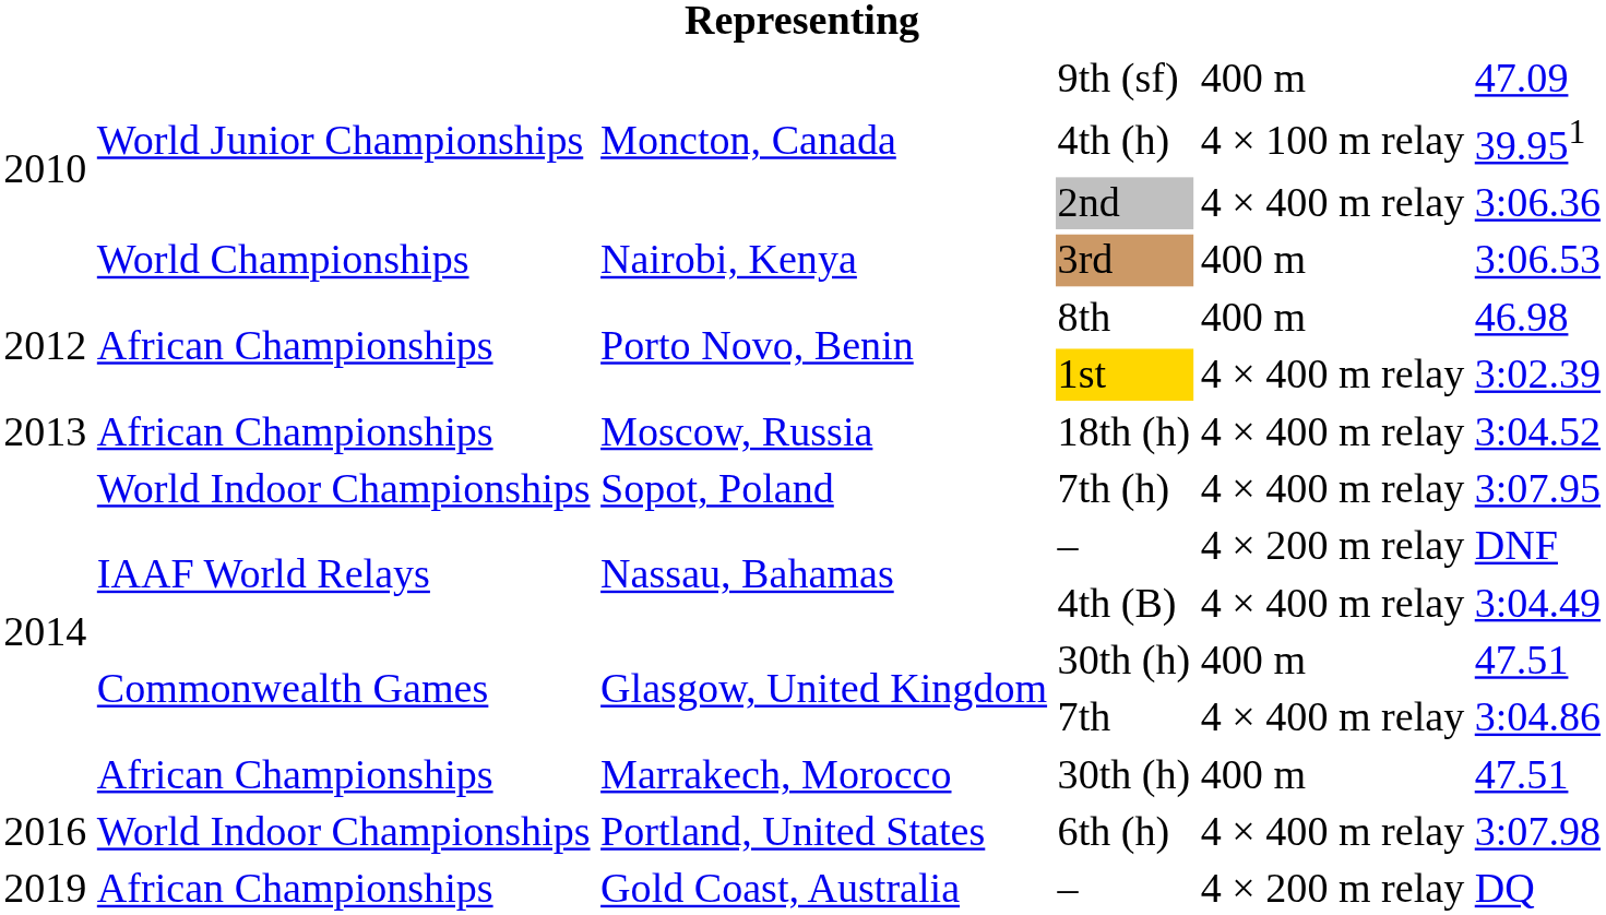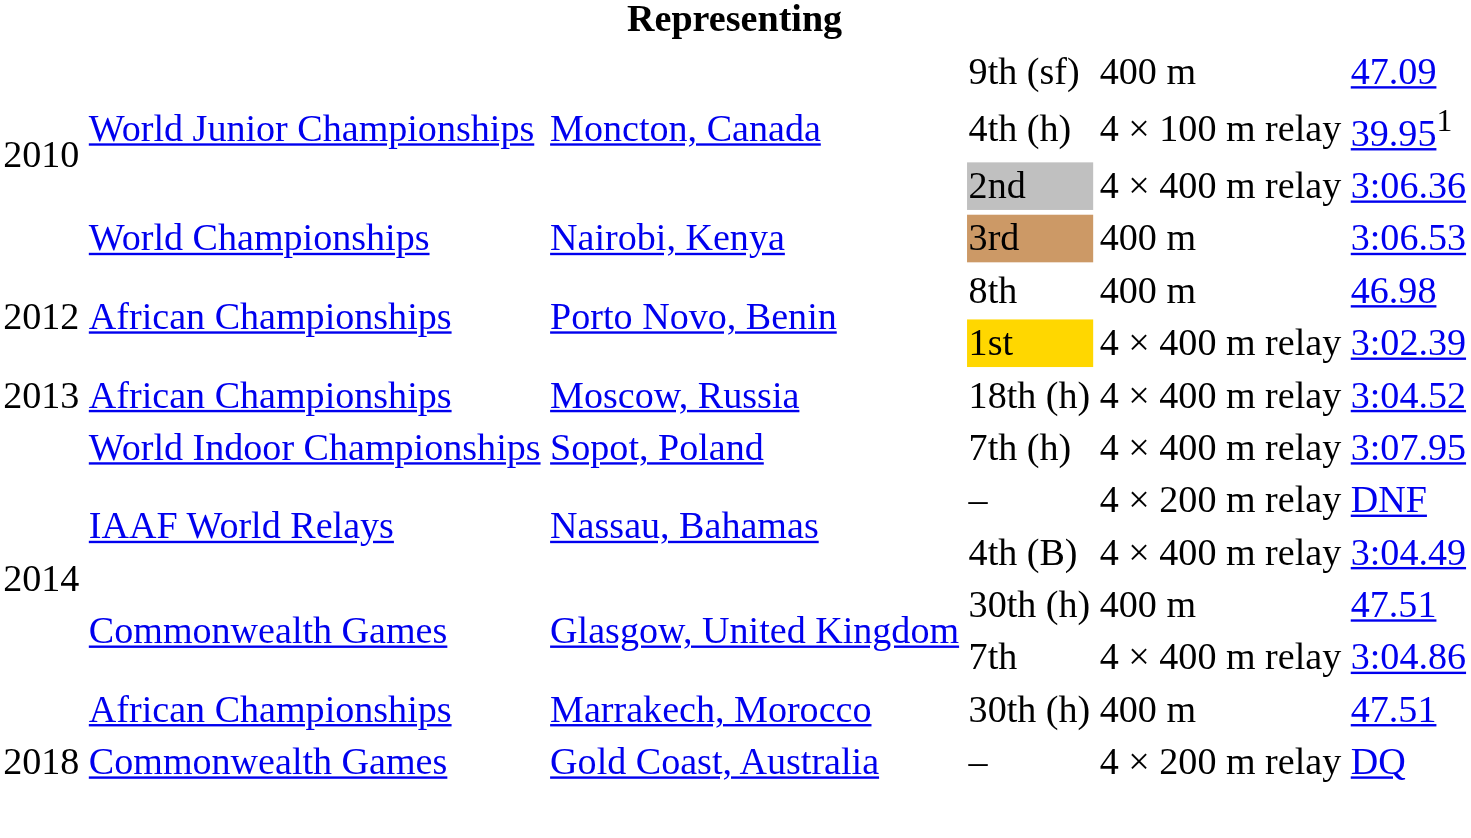- row: 2016 | World Indoor Championships | Portland, United States | 6th (h) | 4 × 400 m relay | 3:07.98
Gold Coast, Australia / – | column 1: 2019 -> 2018
Gold Coast, Australia / – | column 2: African Championships -> Commonwealth Games
